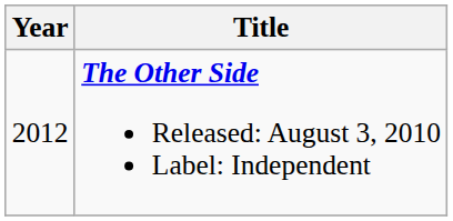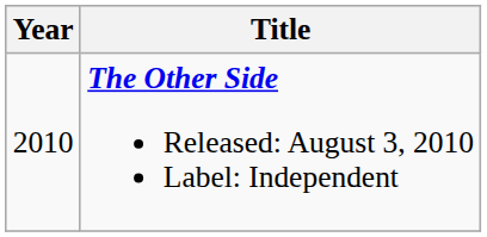The Other Side Released: August 3, 2010 Label: Independent | Year: 2012 -> 2010
